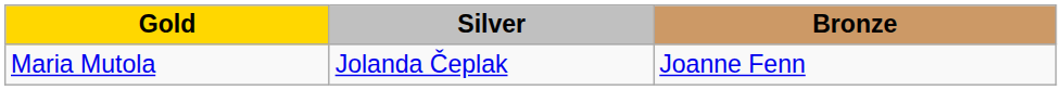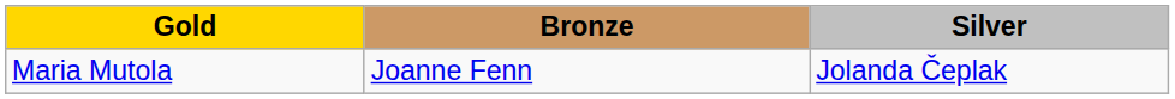columns swapped: Silver <-> Bronze
